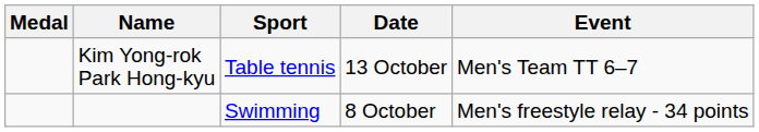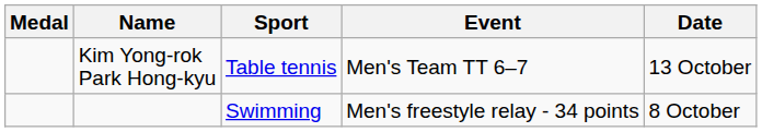columns swapped: Event <-> Date
